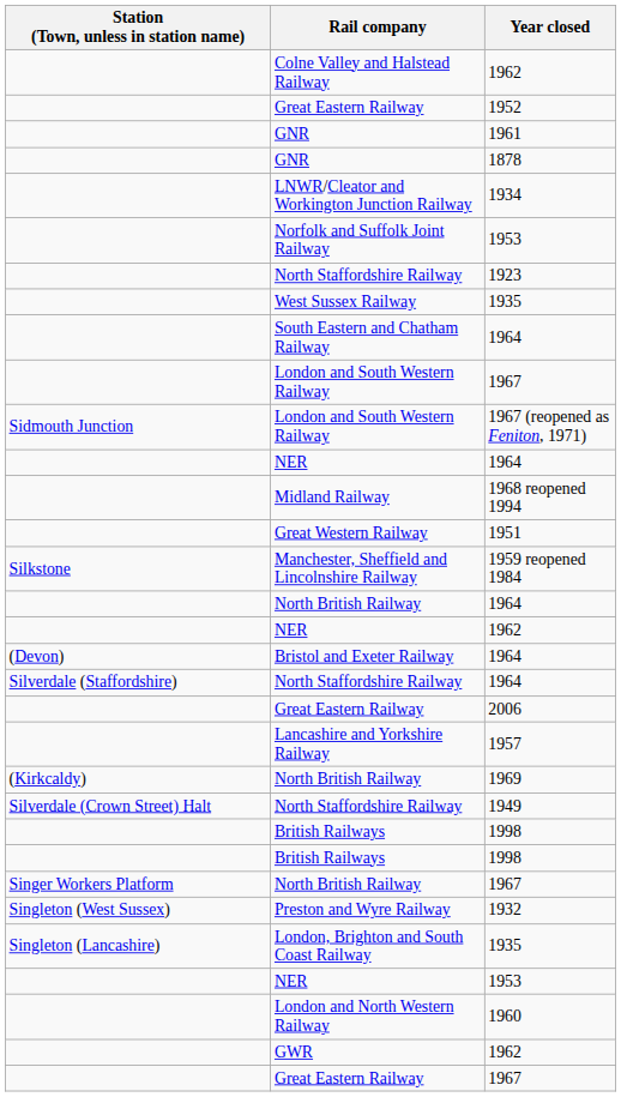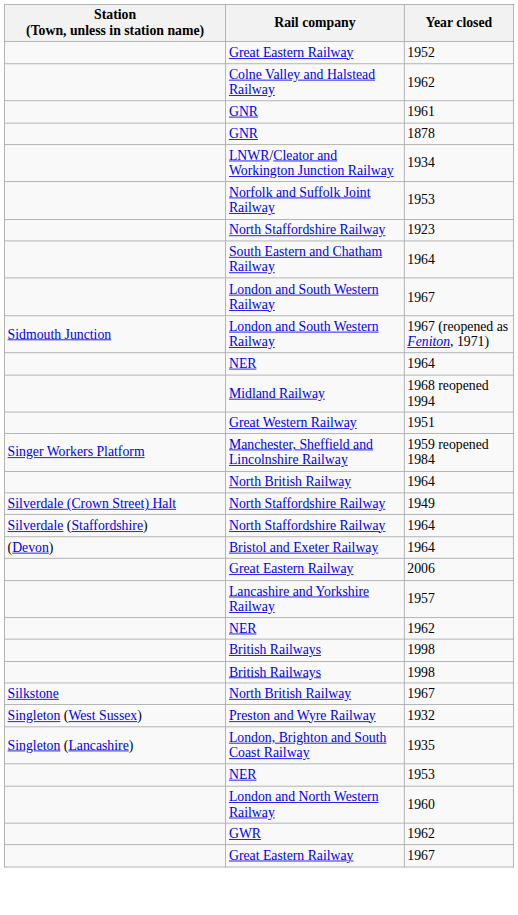rows swapped: Colne Valley and Halstead Railway <-> Great Eastern Railway / 1952
- row: West Sussex Railway | 1935
Manchester, Sheffield and Lincolnshire Railway | Station (Town, unless in station name): Silkstone -> Singer Workers Platform
rows swapped: North Staffordshire Railway / 1949 <-> NER / 1962
rows swapped: North Staffordshire Railway / 1964 <-> Bristol and Exeter Railway
- row: (Kirkcaldy) | North British Railway | 1969
North British Railway / 1967 | Station (Town, unless in station name): Singer Workers Platform -> Silkstone
